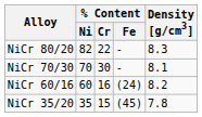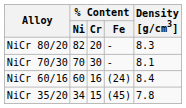NiCr 80/20 | % Content / Cr: 22 -> 20
NiCr 60/16 | Density [g/cm3]: 8.2 -> 8.4
NiCr 35/20 | % Content / Ni: 35 -> 34
